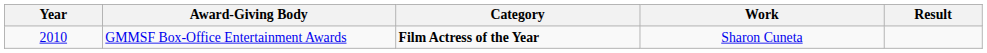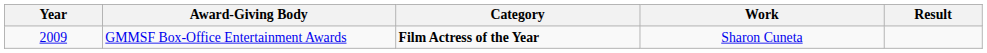GMMSF Box-Office Entertainment Awards | Year: 2010 -> 2009
